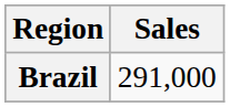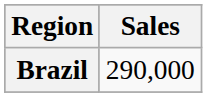Brazil | Sales: 291,000 -> 290,000
